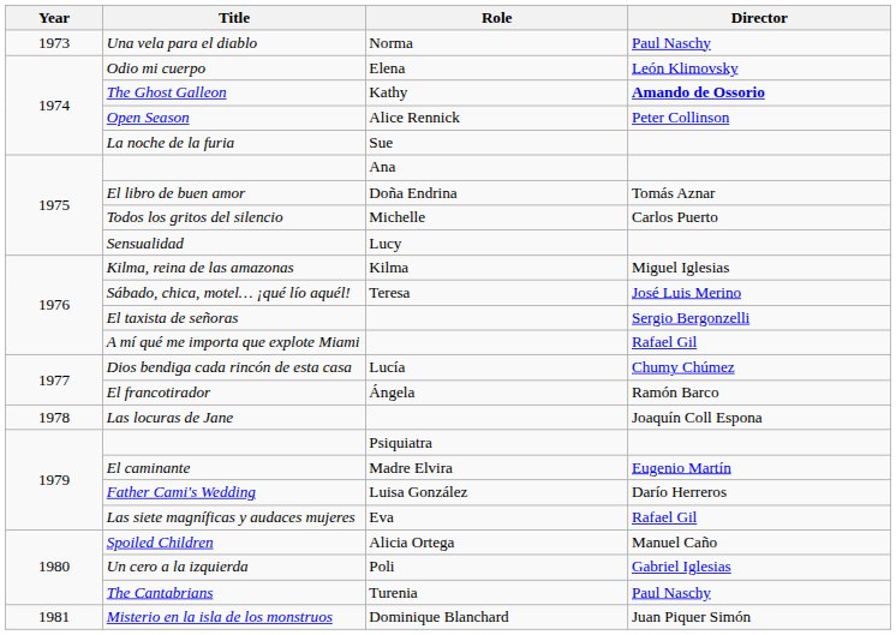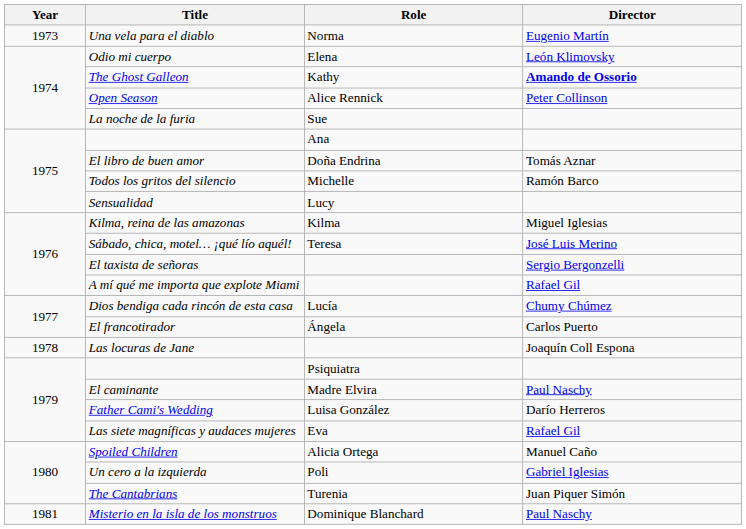Una vela para el diablo | Director: Paul Naschy -> Eugenio Martín
Todos los gritos del silencio | Director: Carlos Puerto -> Ramón Barco
El francotirador | Director: Ramón Barco -> Carlos Puerto
El caminante | Director: Eugenio Martín -> Paul Naschy
The Cantabrians | Director: Paul Naschy -> Juan Piquer Simón
Misterio en la isla de los monstruos | Director: Juan Piquer Simón -> Paul Naschy
